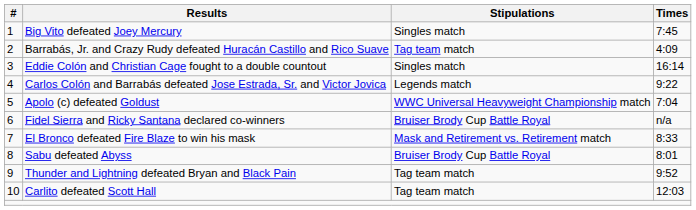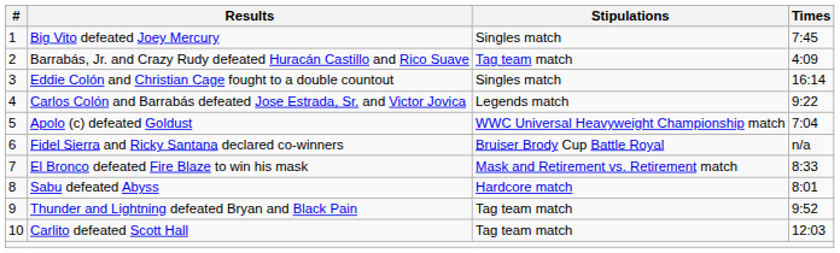Sabu defeated Abyss | Stipulations: Bruiser Brody Cup Battle Royal -> Hardcore match
